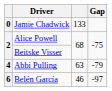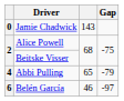Jamie Chadwick | column 3: 133 -> 143
Abbi Pulling | column 3: 63 -> 65
